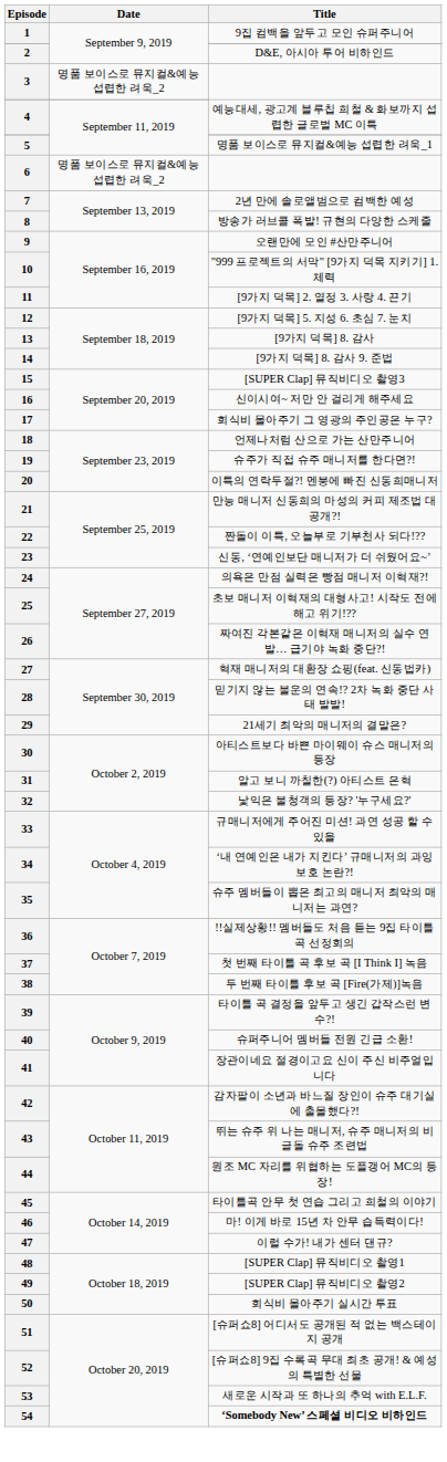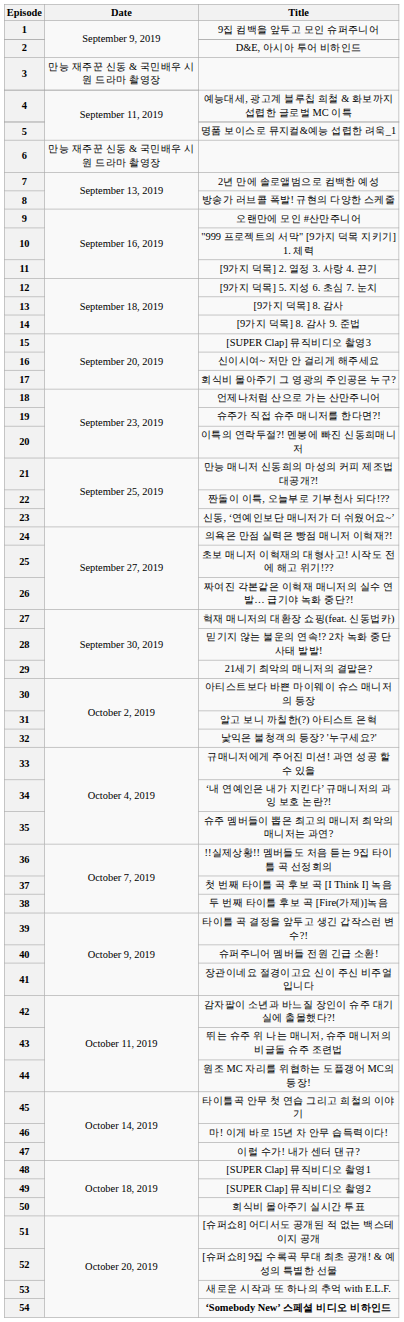3 | Date: 명품 보이스로 뮤지컬&예능 섭렵한 려욱_2 -> 만능 재주꾼 신동 & 국민배우 시원 드라마 촬영장
6 | Date: 명품 보이스로 뮤지컬&예능 섭렵한 려욱_2 -> 만능 재주꾼 신동 & 국민배우 시원 드라마 촬영장
